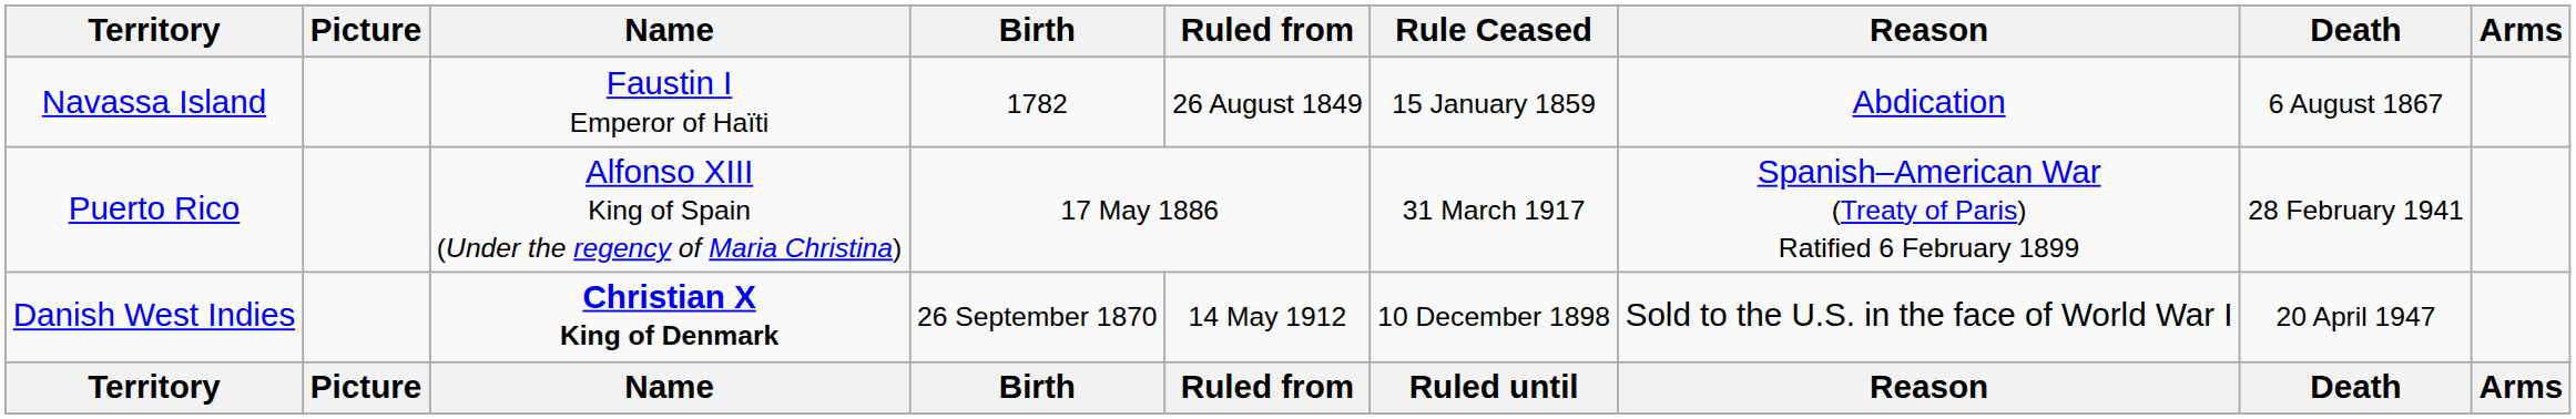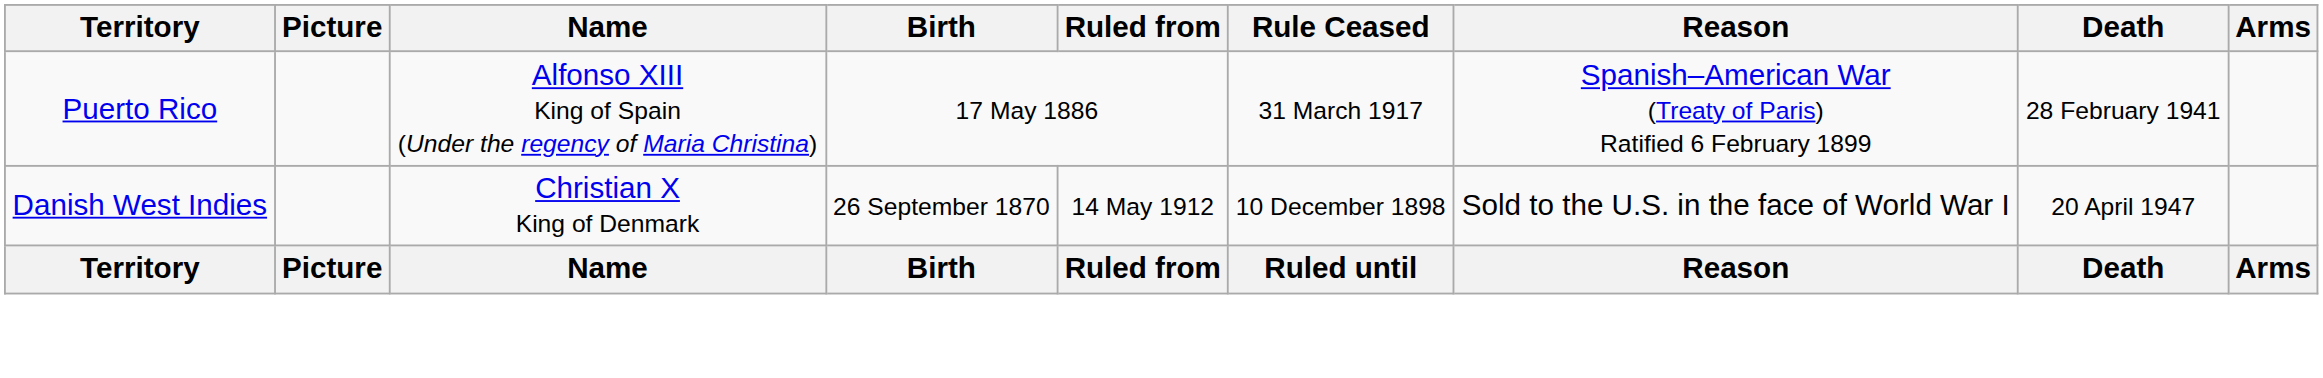- row: Navassa Island | Faustin I Emperor of Haïti | 1782 | 26 August 1849 | 15 January 1859 | Abdication | 6 August 1867
Danish West Indies | Name: bold -> normal
